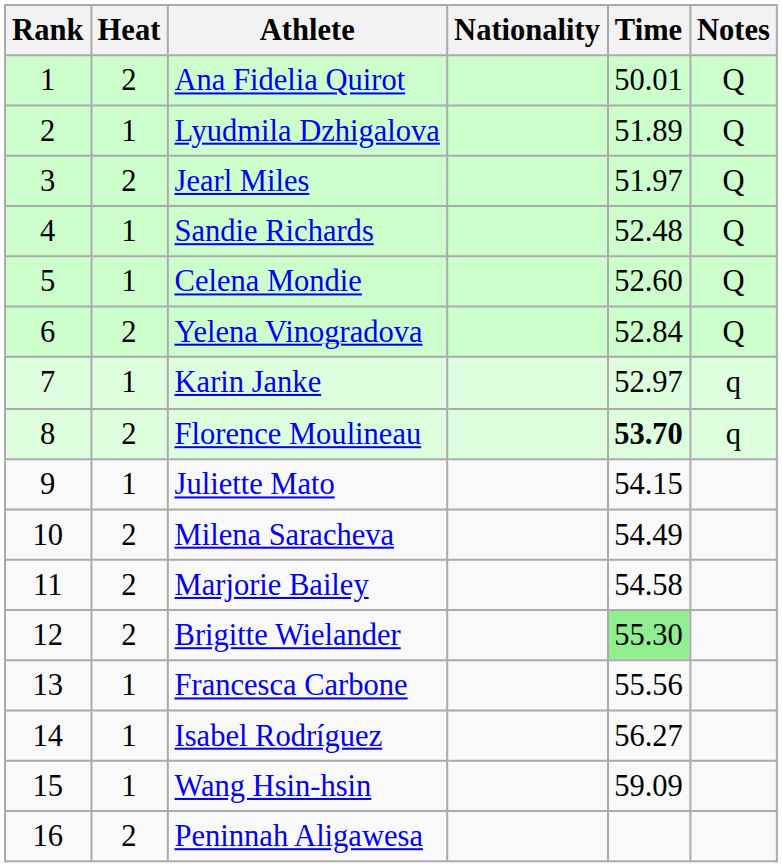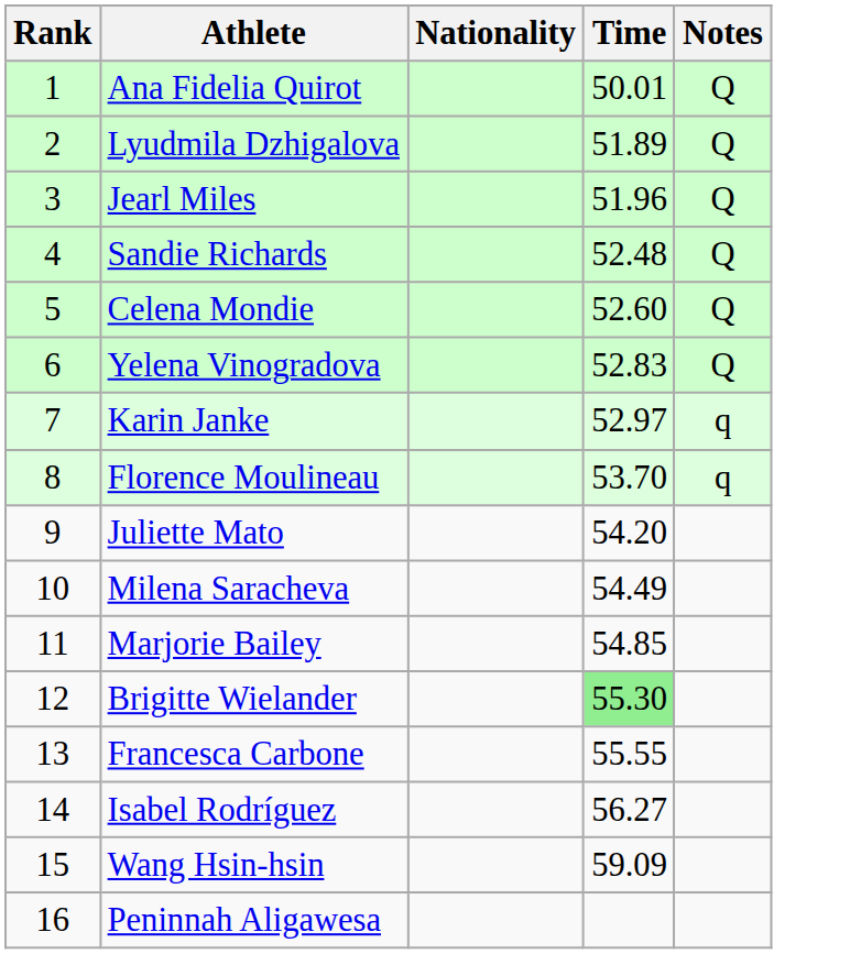- column: Heat | 2 | 1 | 2 | 1 | 1 | 2 | 1 | 2 | 1 | 2 | 2 | 2 | 1 | 1 | 1 | 2
Jearl Miles | Time: 51.97 -> 51.96
Yelena Vinogradova | Time: 52.84 -> 52.83
Florence Moulineau | Time: bold -> normal
Juliette Mato | Time: 54.15 -> 54.20
Marjorie Bailey | Time: 54.58 -> 54.85
Francesca Carbone | Time: 55.56 -> 55.55
